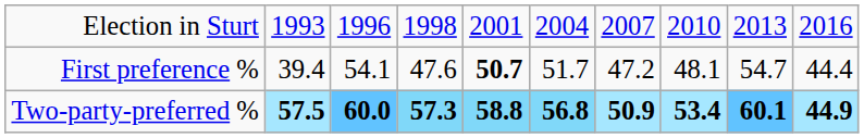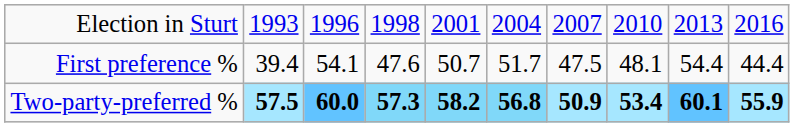First preference % | column 5: bold -> normal
First preference % | column 7: 47.2 -> 47.5
First preference % | column 9: 54.7 -> 54.4
Two-party-preferred % | column 5: 58.8 -> 58.2
Two-party-preferred % | column 10: 44.9 -> 55.9
